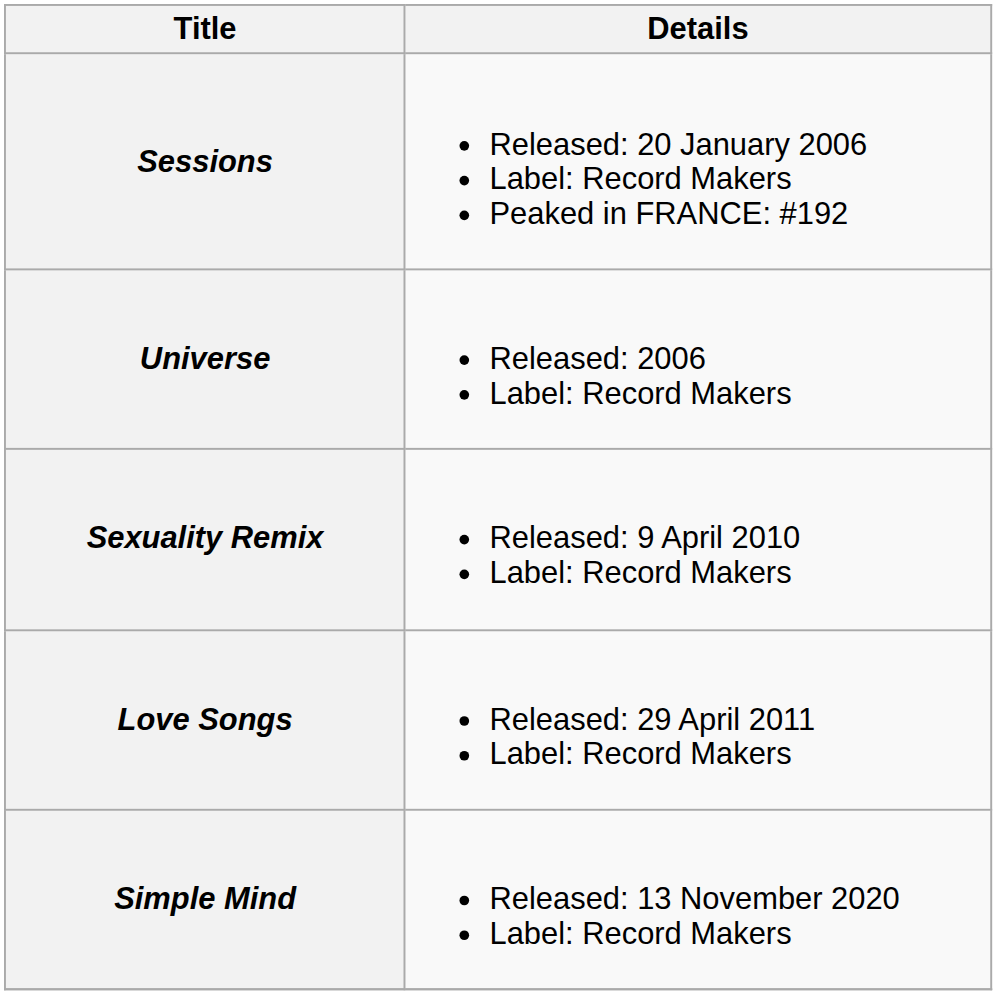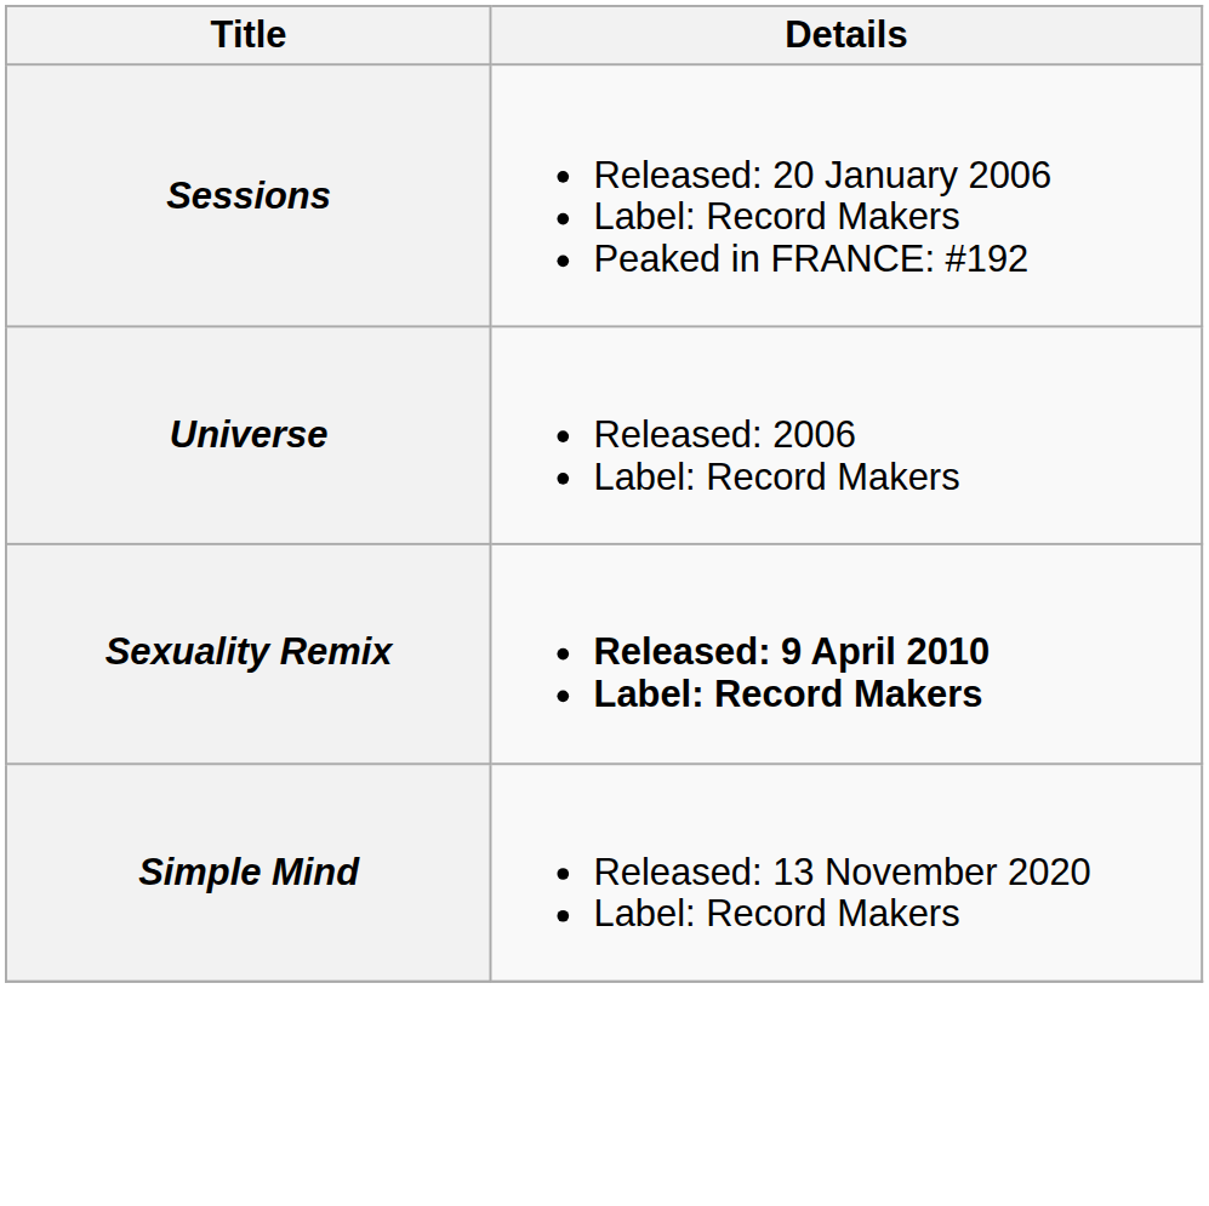Sexuality Remix | Details: normal -> bold
- row: Love Songs | Released: 29 April 2011 Label: Record Makers
